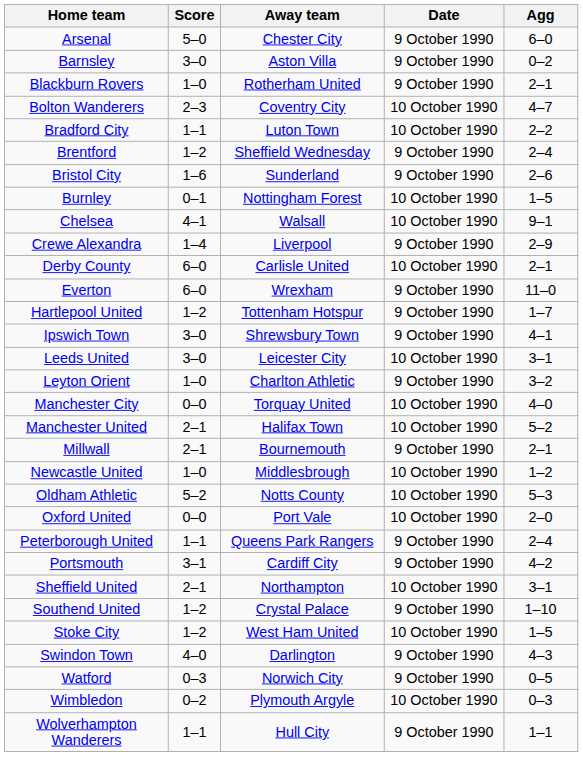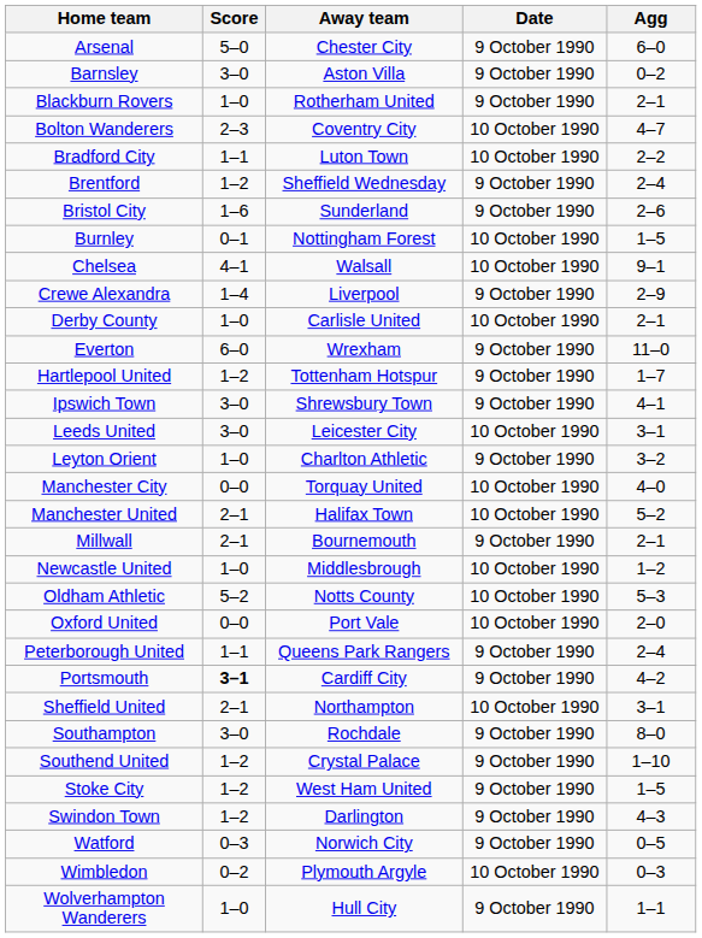Derby County | Score: 6–0 -> 1–0
Portsmouth | Score: normal -> bold
+ row: Southampton | 3–0 | Rochdale | 9 October 1990 | 8–0
Stoke City | Date: 10 October 1990 -> 9 October 1990
Swindon Town | Score: 4–0 -> 1–2
Wolverhampton Wanderers | Score: 1–1 -> 1–0
